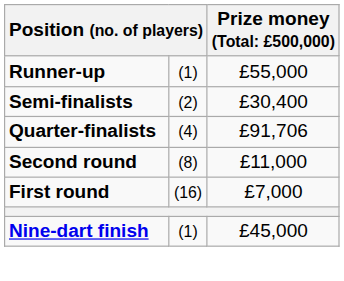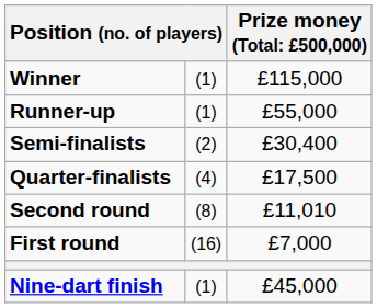+ row: Winner | (1) | £115,000
Quarter-finalists | column 3: £91,706 -> £17,500
Second round | column 3: £11,000 -> £11,010
